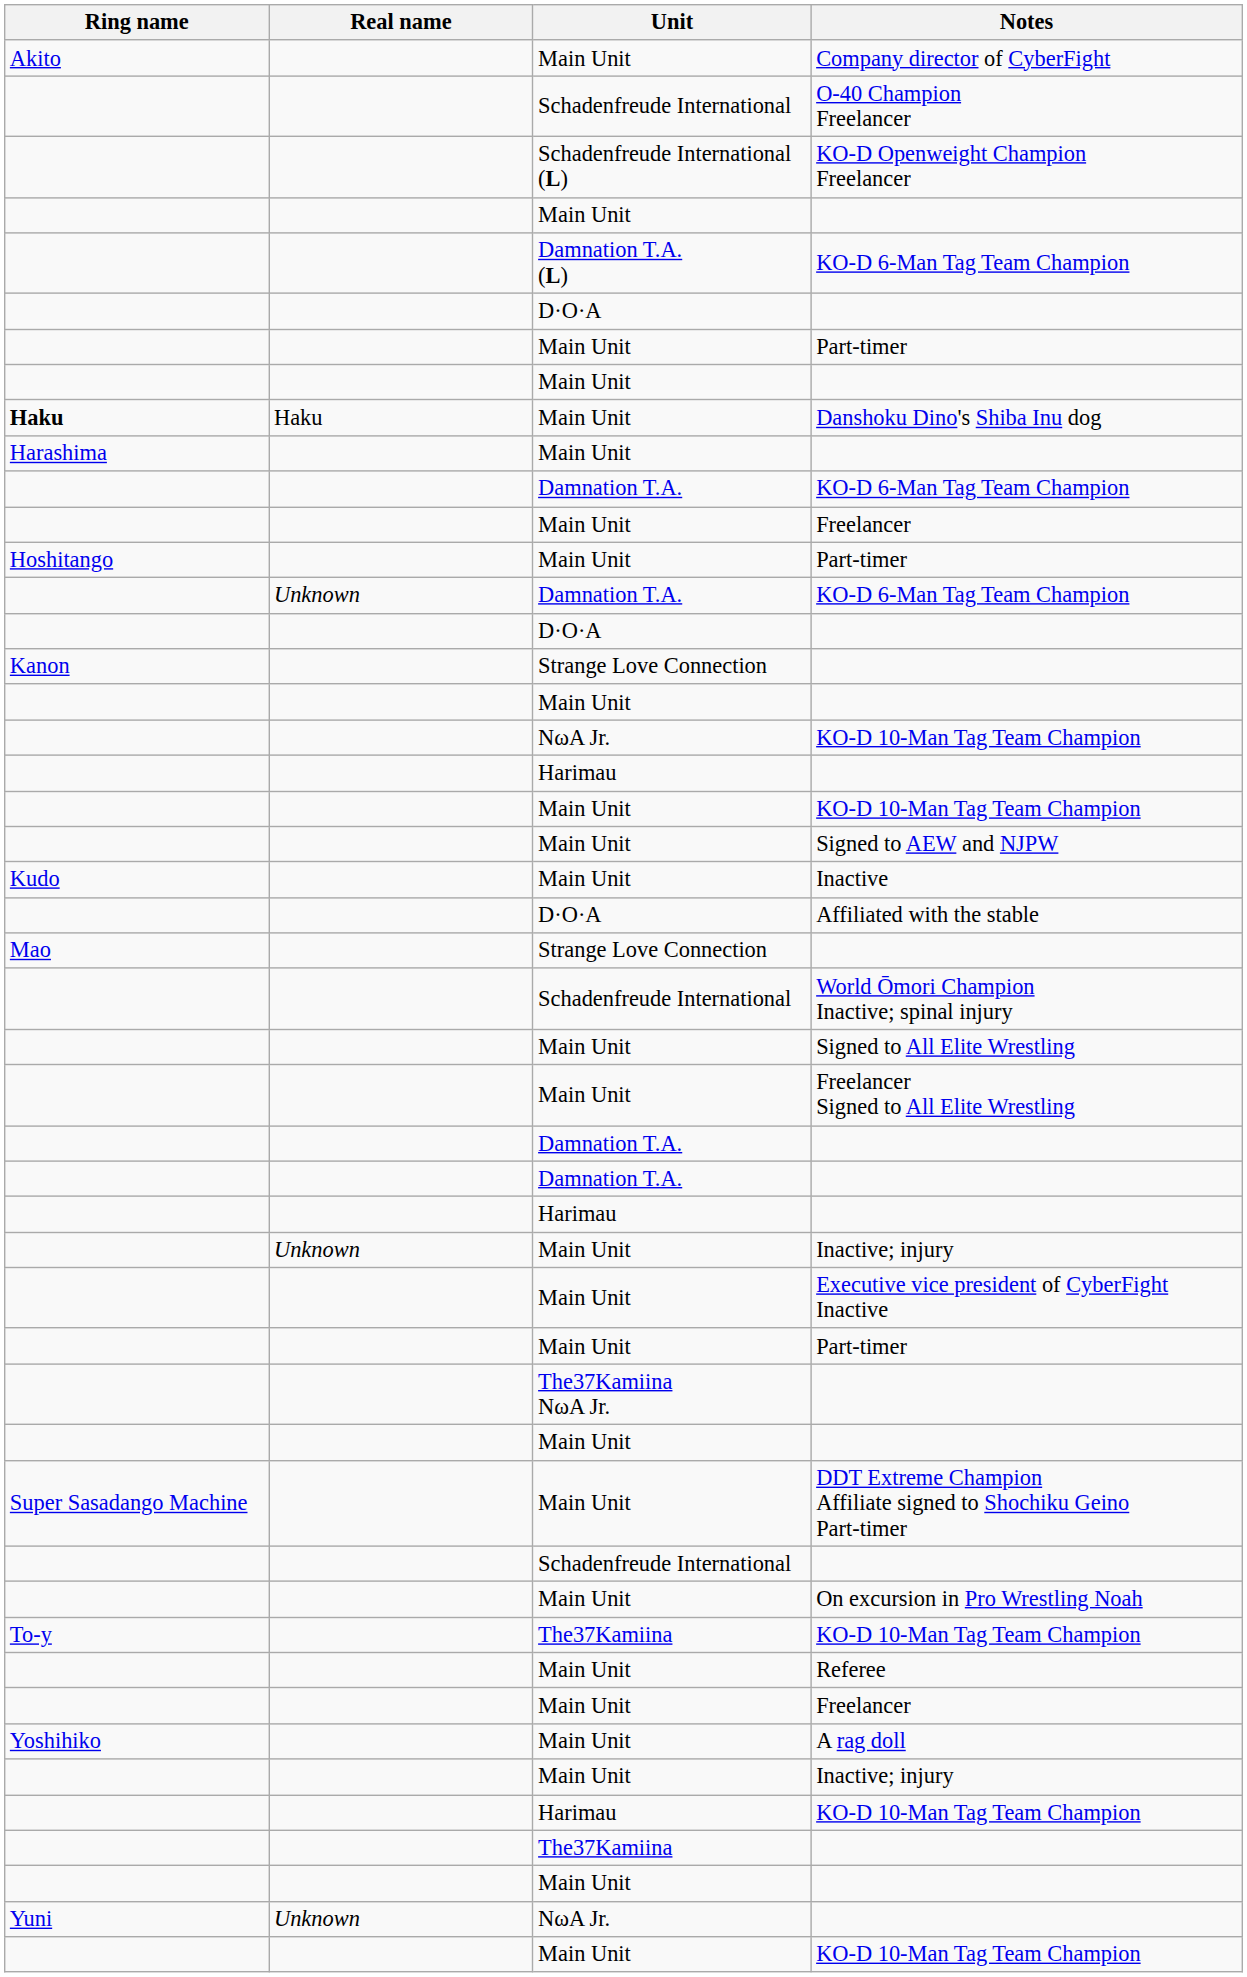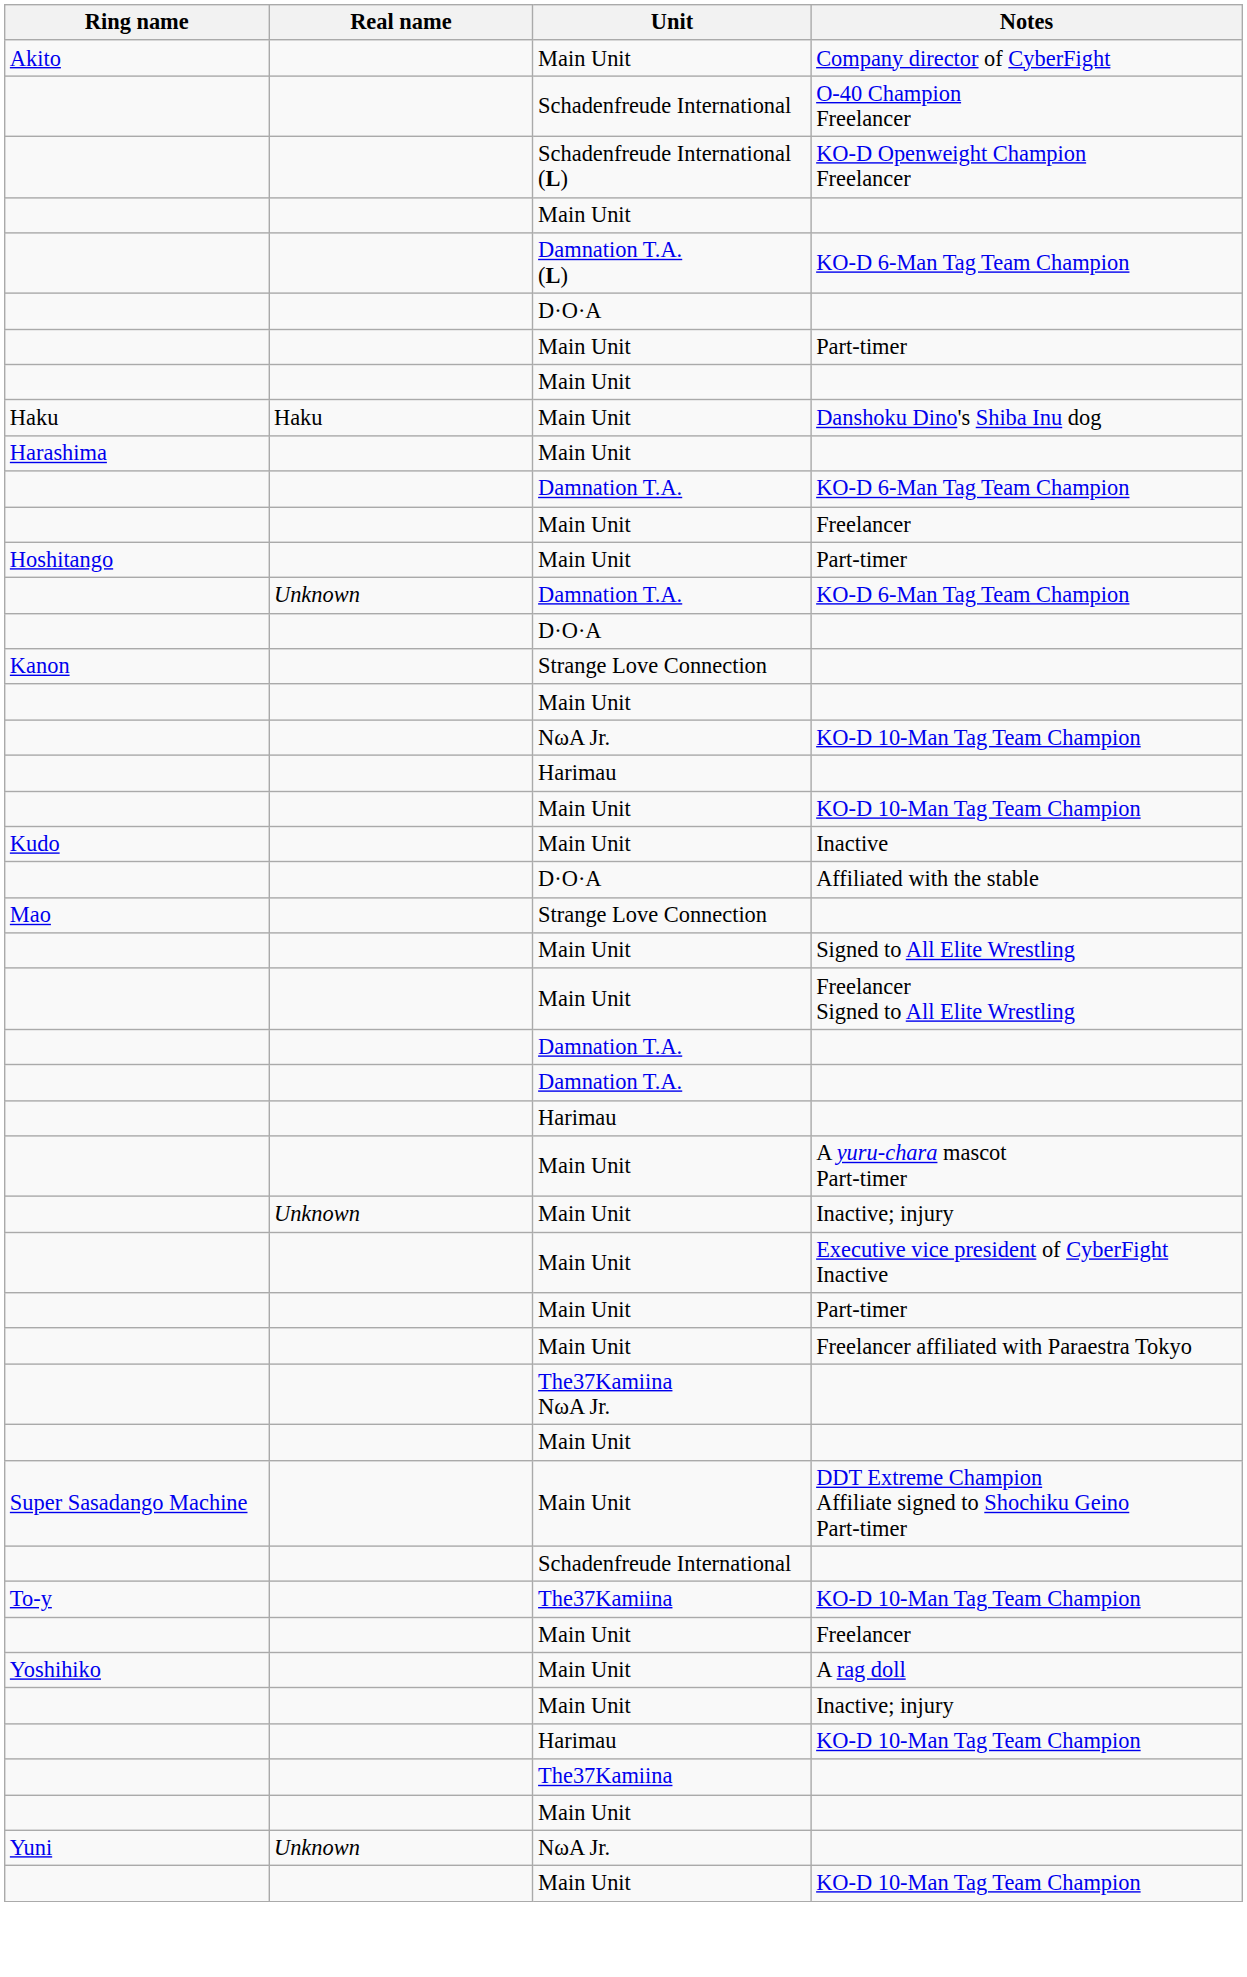Danshoku Dino's Shiba Inu dog | Ring name: bold -> normal
- row: Main Unit | Signed to AEW and NJPW
- row: Schadenfreude International | World Ōmori Champion Inactive; spinal injury
+ row: Main Unit | A yuru-chara mascot Part-timer
+ row: Main Unit | Freelancer affiliated with Paraestra Tokyo
- row: Main Unit | On excursion in Pro Wrestling Noah
- row: Main Unit | Referee
